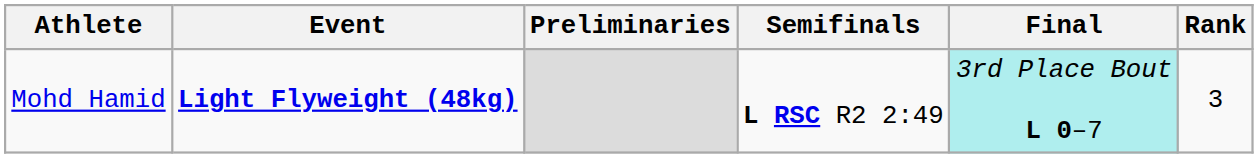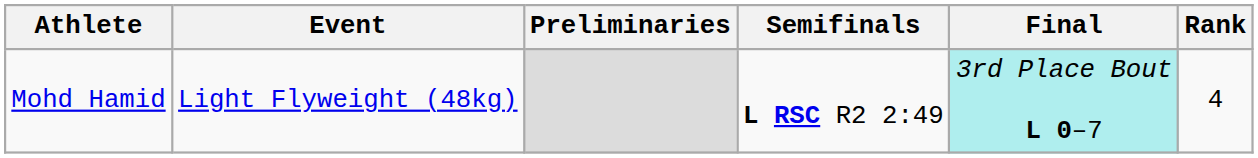Mohd Hamid | Event: bold -> normal
Mohd Hamid | Rank: 3 -> 4
